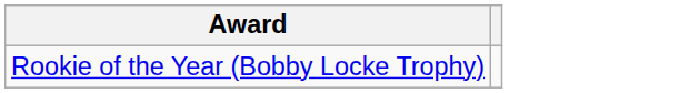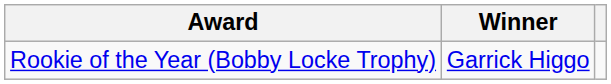+ column: Winner | Garrick Higgo
